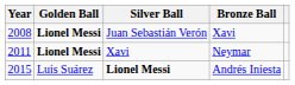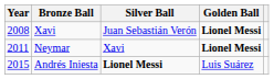columns swapped: Golden Ball <-> Bronze Ball
